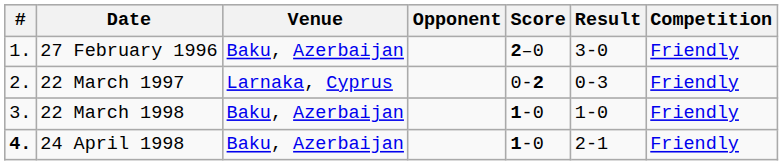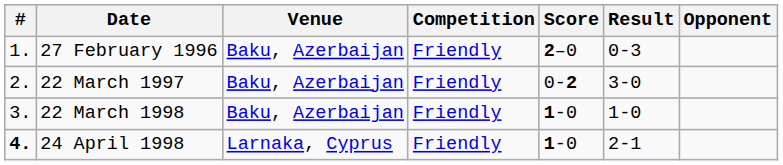columns swapped: Opponent <-> Competition
27 February 1996 | Result: 3-0 -> 0-3
22 March 1997 | Venue: Larnaka, Cyprus -> Baku, Azerbaijan
22 March 1997 | Result: 0-3 -> 3-0
24 April 1998 | Venue: Baku, Azerbaijan -> Larnaka, Cyprus
